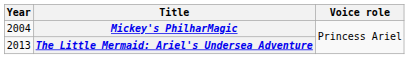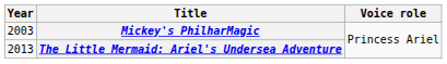Mickey's PhilharMagic | Year: 2004 -> 2003
